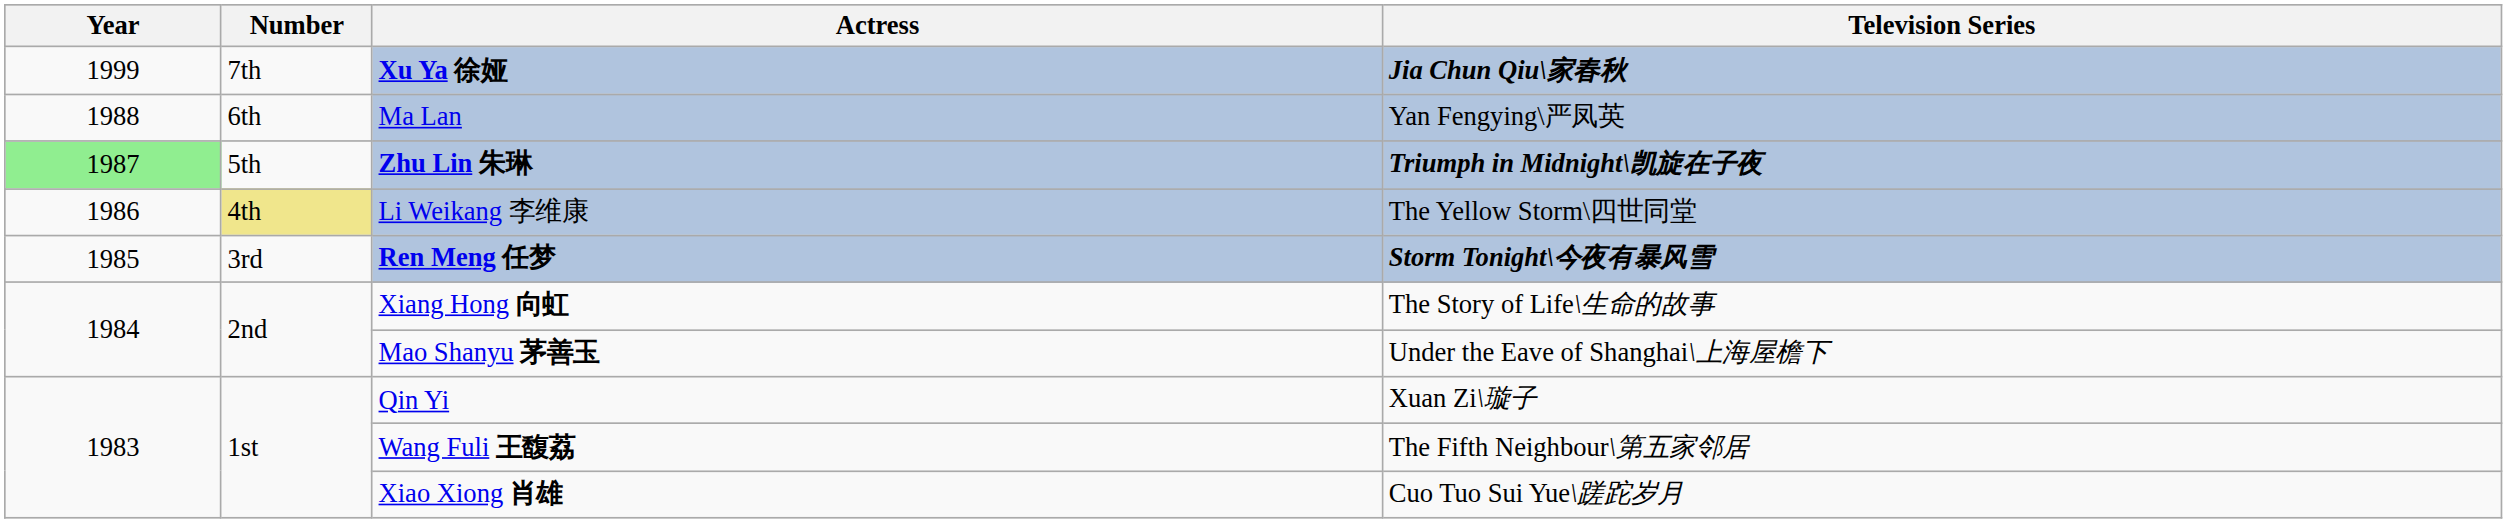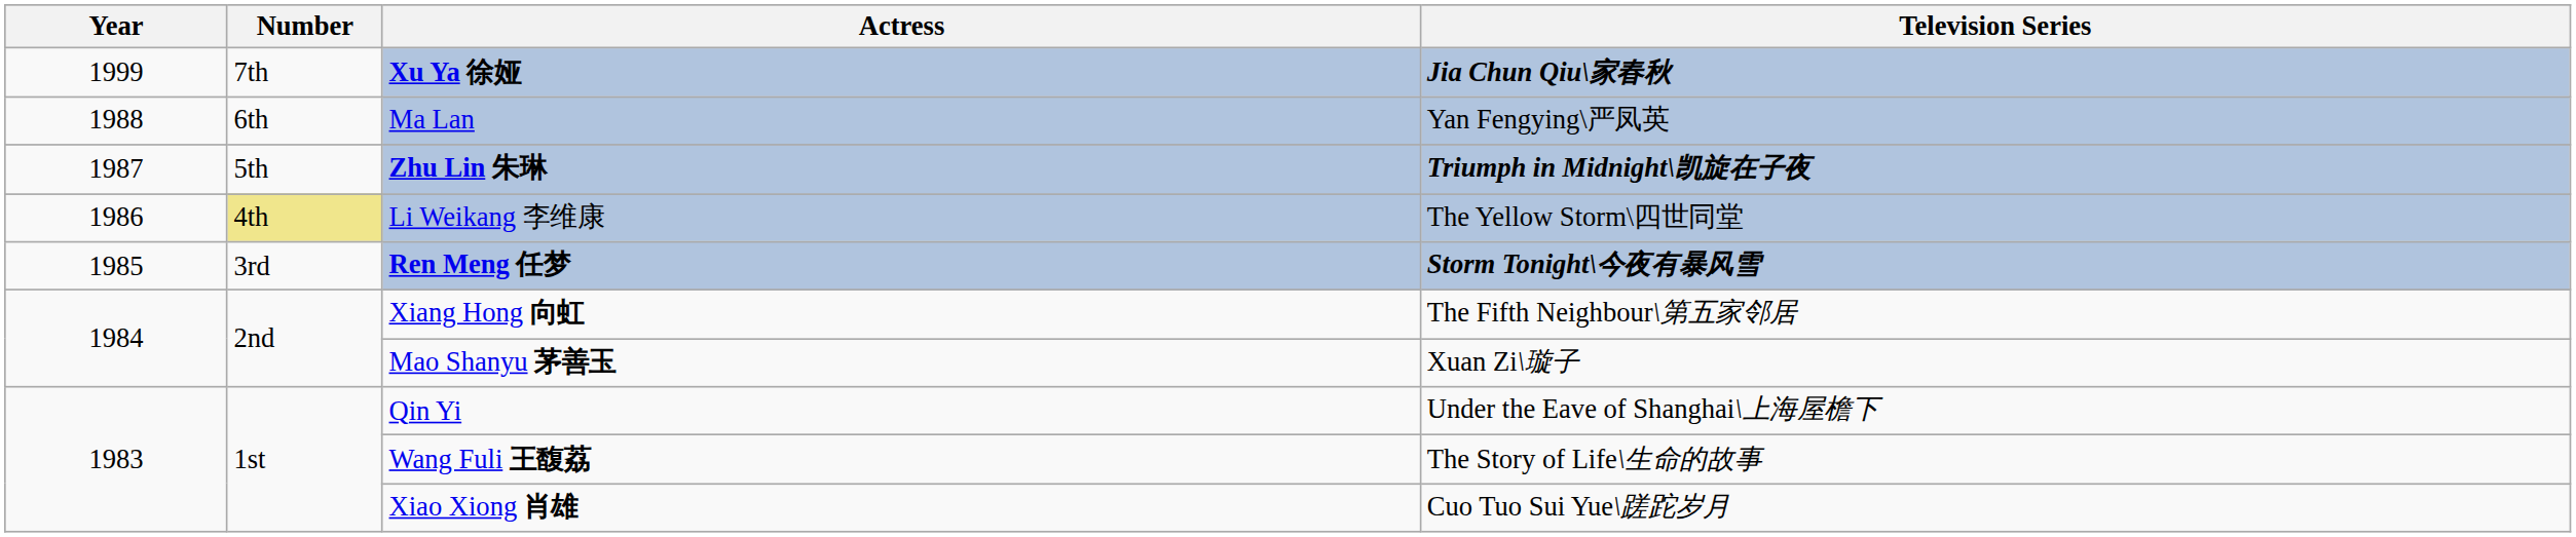Zhu Lin 朱琳 | Year: lightgreen background -> no background
Xiang Hong 向虹 | Television Series: The Story of Life\生命的故事 -> The Fifth Neighbour\第五家邻居
Mao Shanyu 茅善玉 | Television Series: Under the Eave of Shanghai\上海屋檐下 -> Xuan Zi\璇子
Qin Yi | Television Series: Xuan Zi\璇子 -> Under the Eave of Shanghai\上海屋檐下
Wang Fuli 王馥荔 | Television Series: The Fifth Neighbour\第五家邻居 -> The Story of Life\生命的故事
